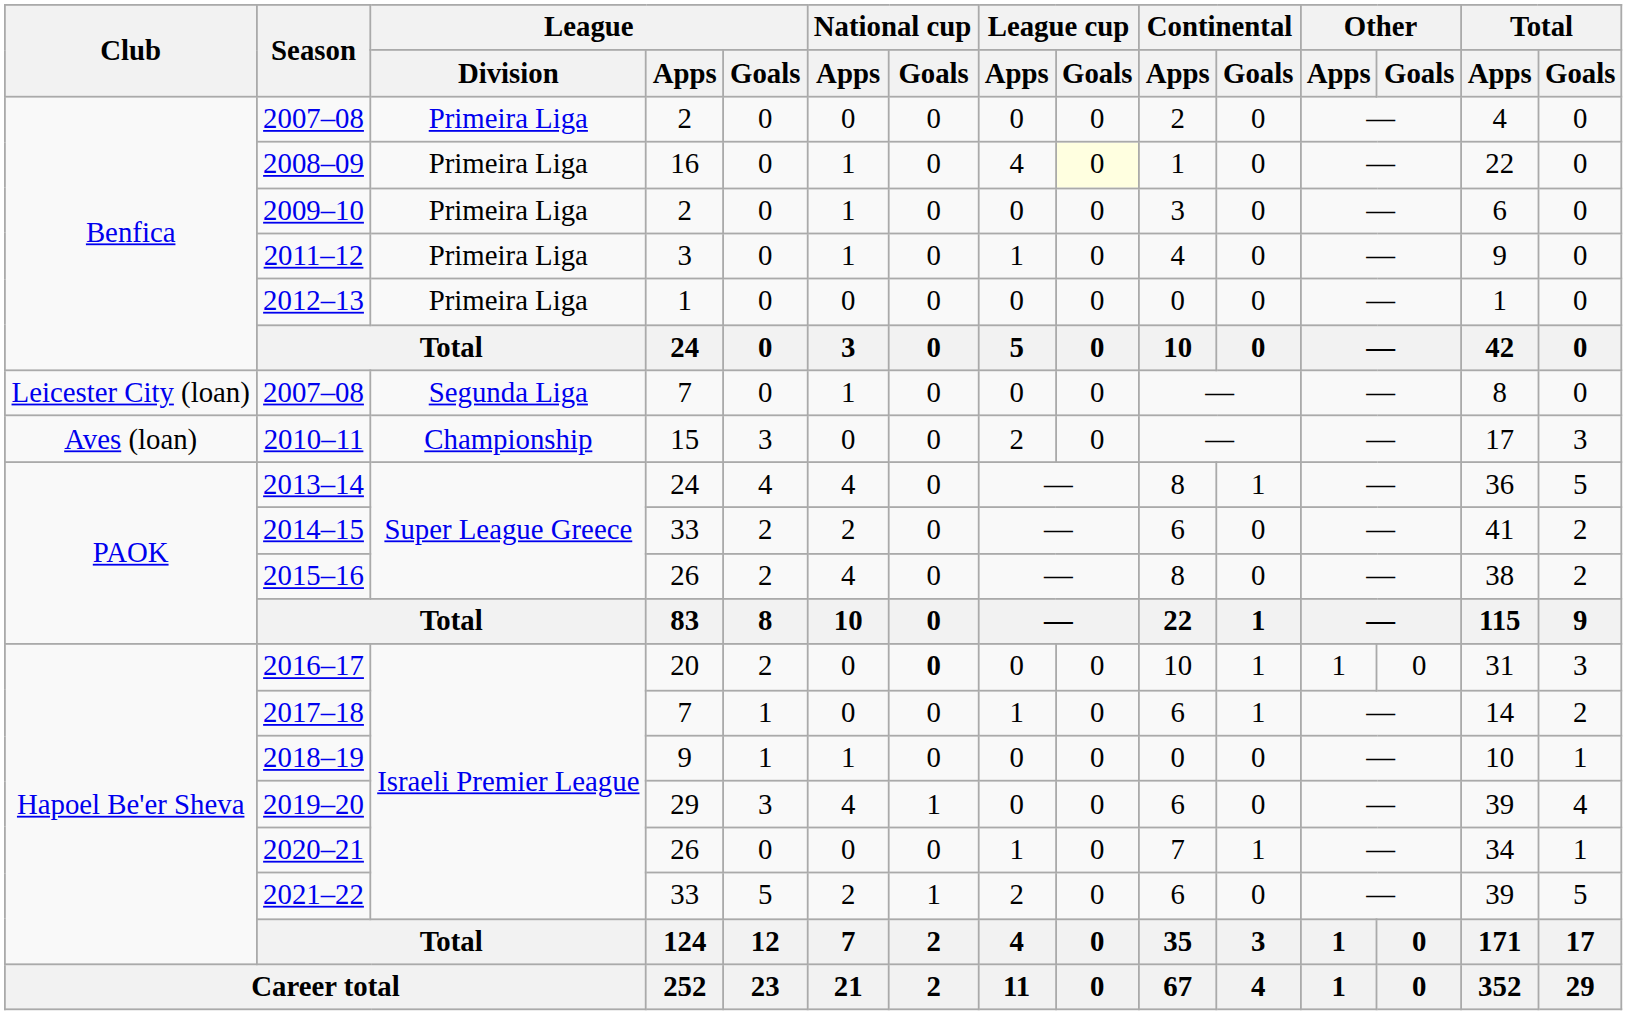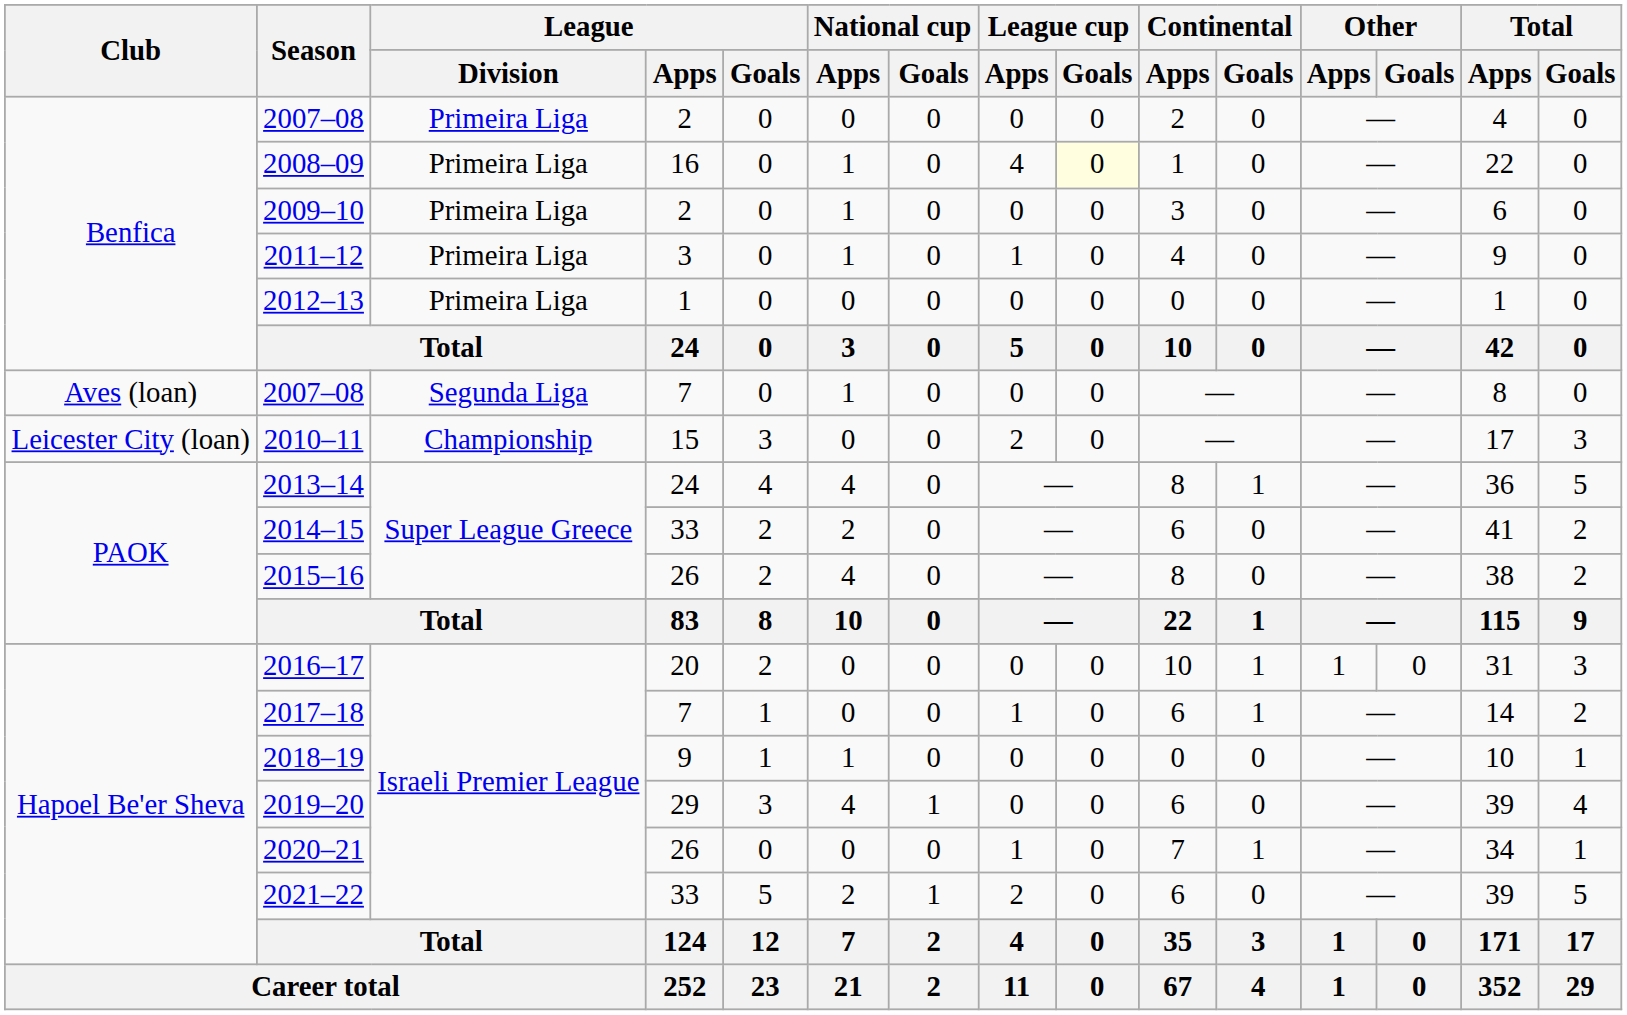2007–08 / 7 | Club: Leicester City (loan) -> Aves (loan)
2010–11 | Club: Aves (loan) -> Leicester City (loan)
2016–17 | National cup / Goals: bold -> normal
